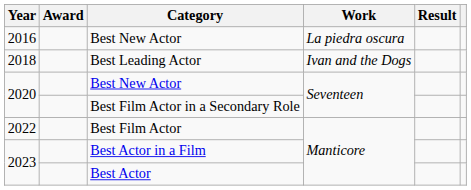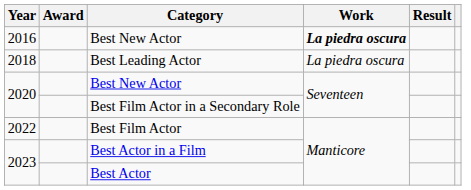2016 / Best New Actor | Work: normal -> bold
Best Leading Actor | Work: Ivan and the Dogs -> La piedra oscura
